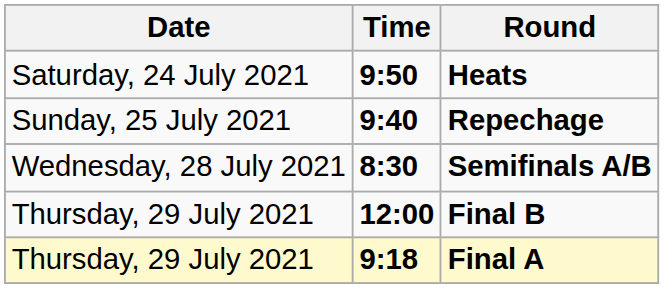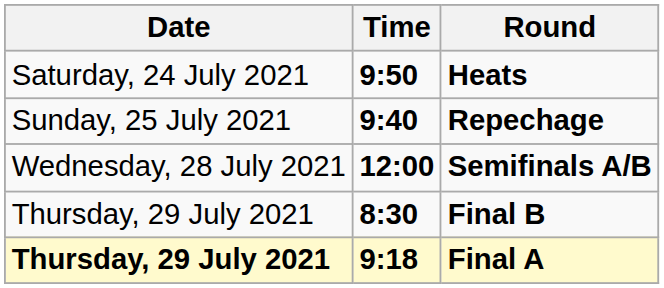Semifinals A/B | Time: 8:30 -> 12:00
Final B | Time: 12:00 -> 8:30
Final A | Date: normal -> bold
